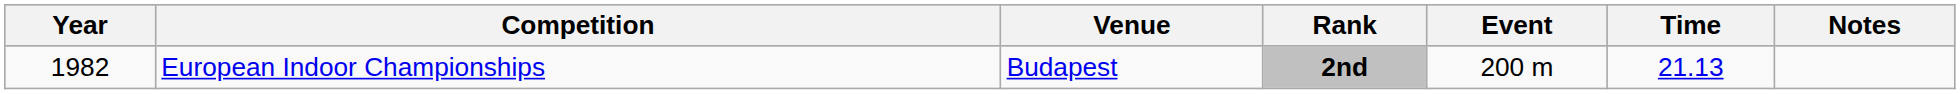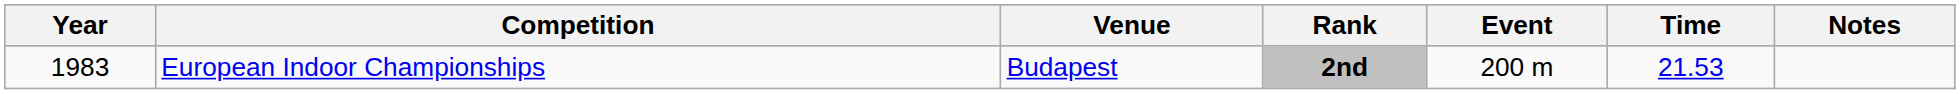European Indoor Championships | Year: 1982 -> 1983
European Indoor Championships | Time: 21.13 -> 21.53
